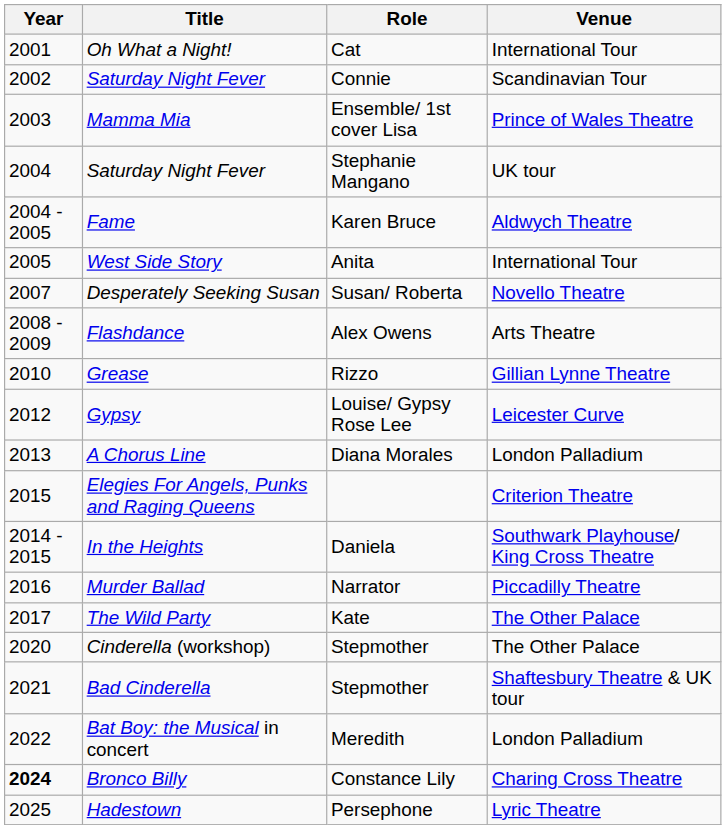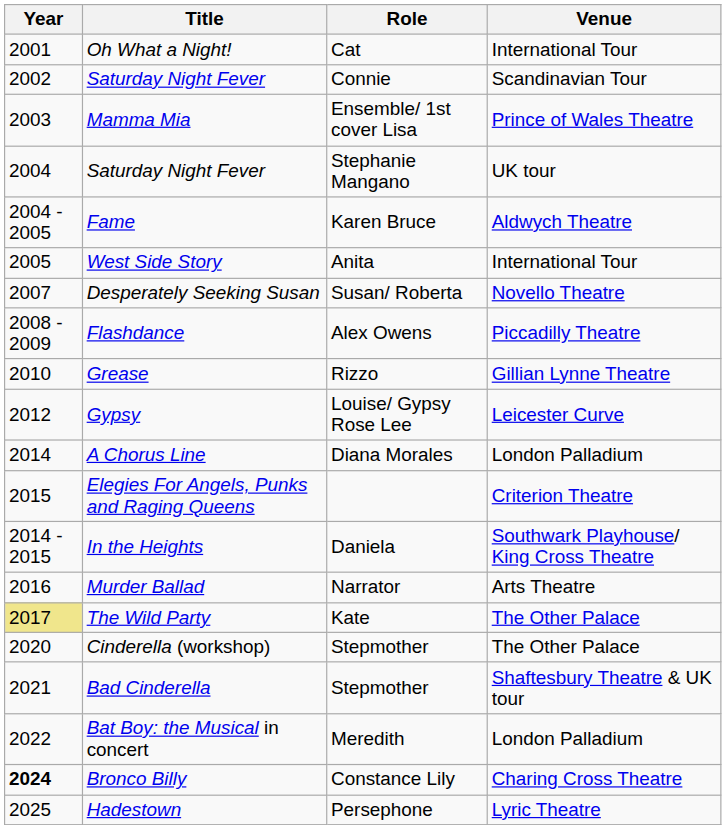Flashdance | Venue: Arts Theatre -> Piccadilly Theatre
A Chorus Line | Year: 2013 -> 2014
Murder Ballad | Venue: Piccadilly Theatre -> Arts Theatre
The Wild Party | Year: no background -> khaki background
